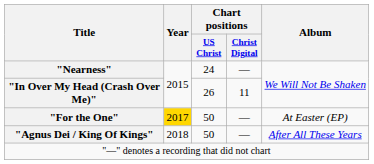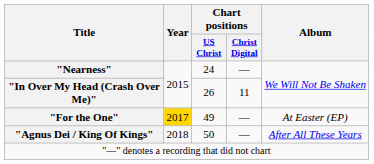"For the One" | Chart positions / US Christ: 50 -> 49
